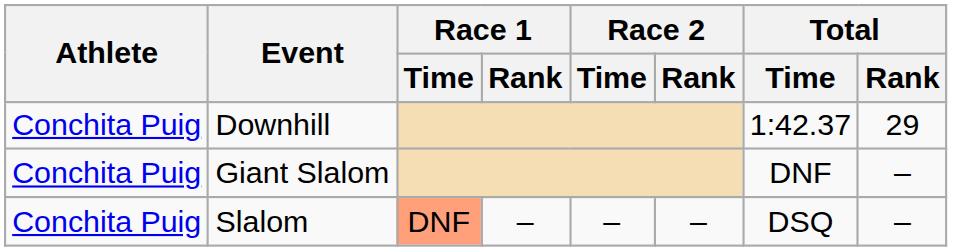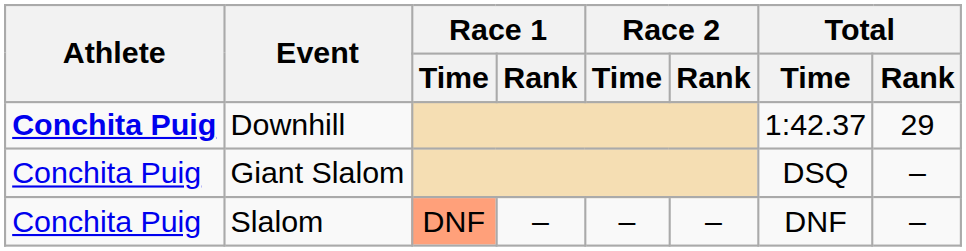Downhill | Athlete: normal -> bold
Giant Slalom | Total / Time: DNF -> DSQ
Slalom | Total / Time: DSQ -> DNF
